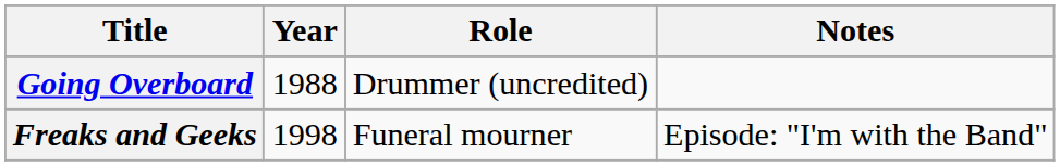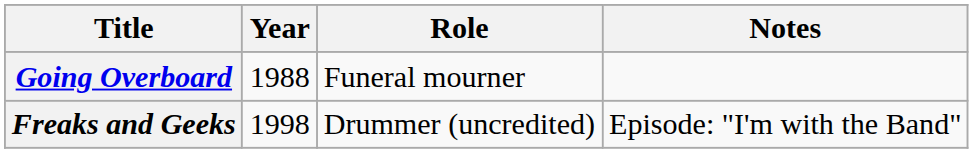Going Overboard | Role: Drummer (uncredited) -> Funeral mourner
Freaks and Geeks | Role: Funeral mourner -> Drummer (uncredited)
